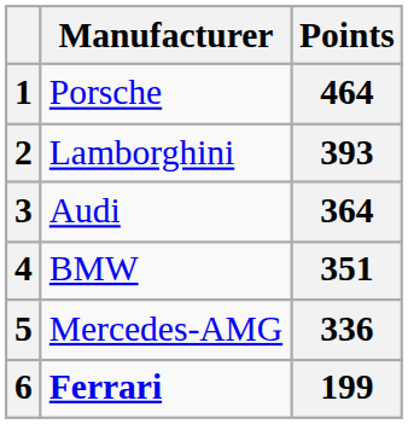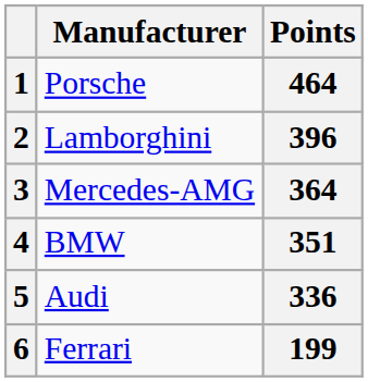2 | Points: 393 -> 396
3 | Manufacturer: Audi -> Mercedes-AMG
5 | Manufacturer: Mercedes-AMG -> Audi
6 | Manufacturer: bold -> normal
